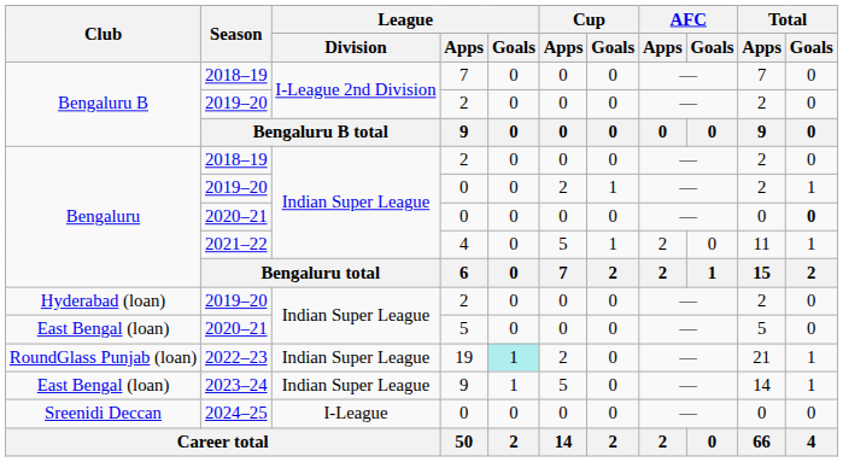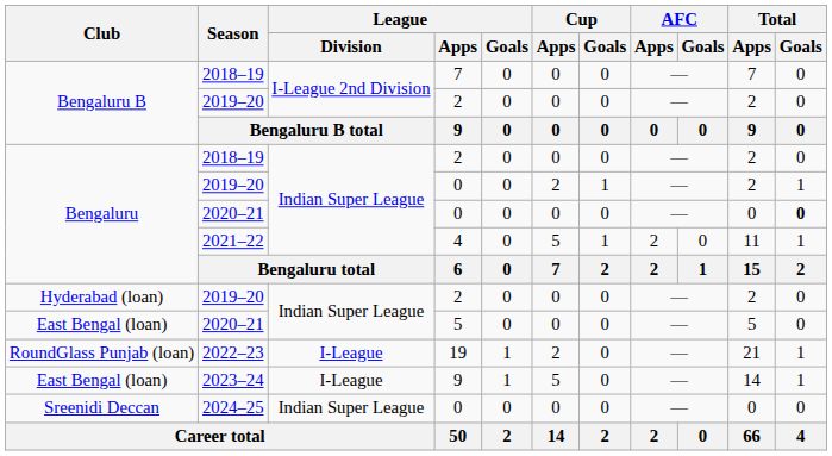2022–23 | League / Division: Indian Super League -> I-League
2022–23 | League / Goals: paleturquoise background -> no background
2023–24 | League / Division: Indian Super League -> I-League
2024–25 | League / Division: I-League -> Indian Super League
